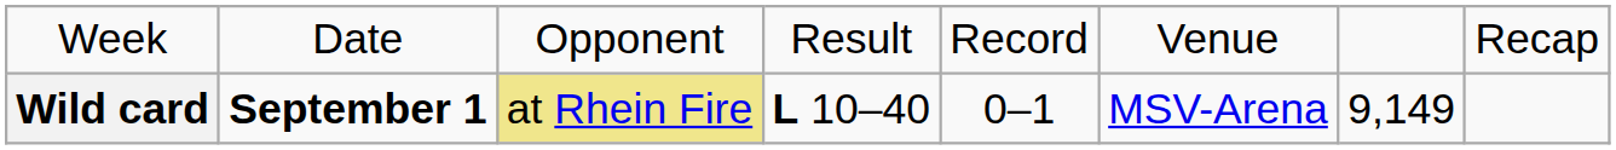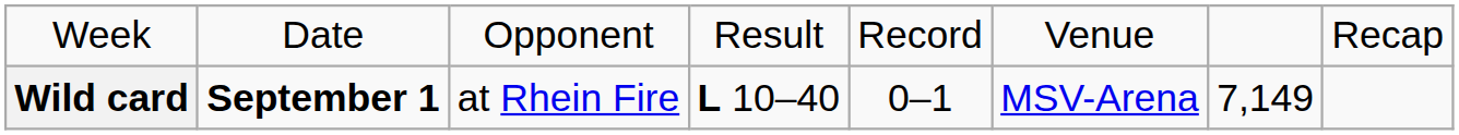Wild card | column 3: khaki background -> no background
Wild card | column 7: 9,149 -> 7,149
